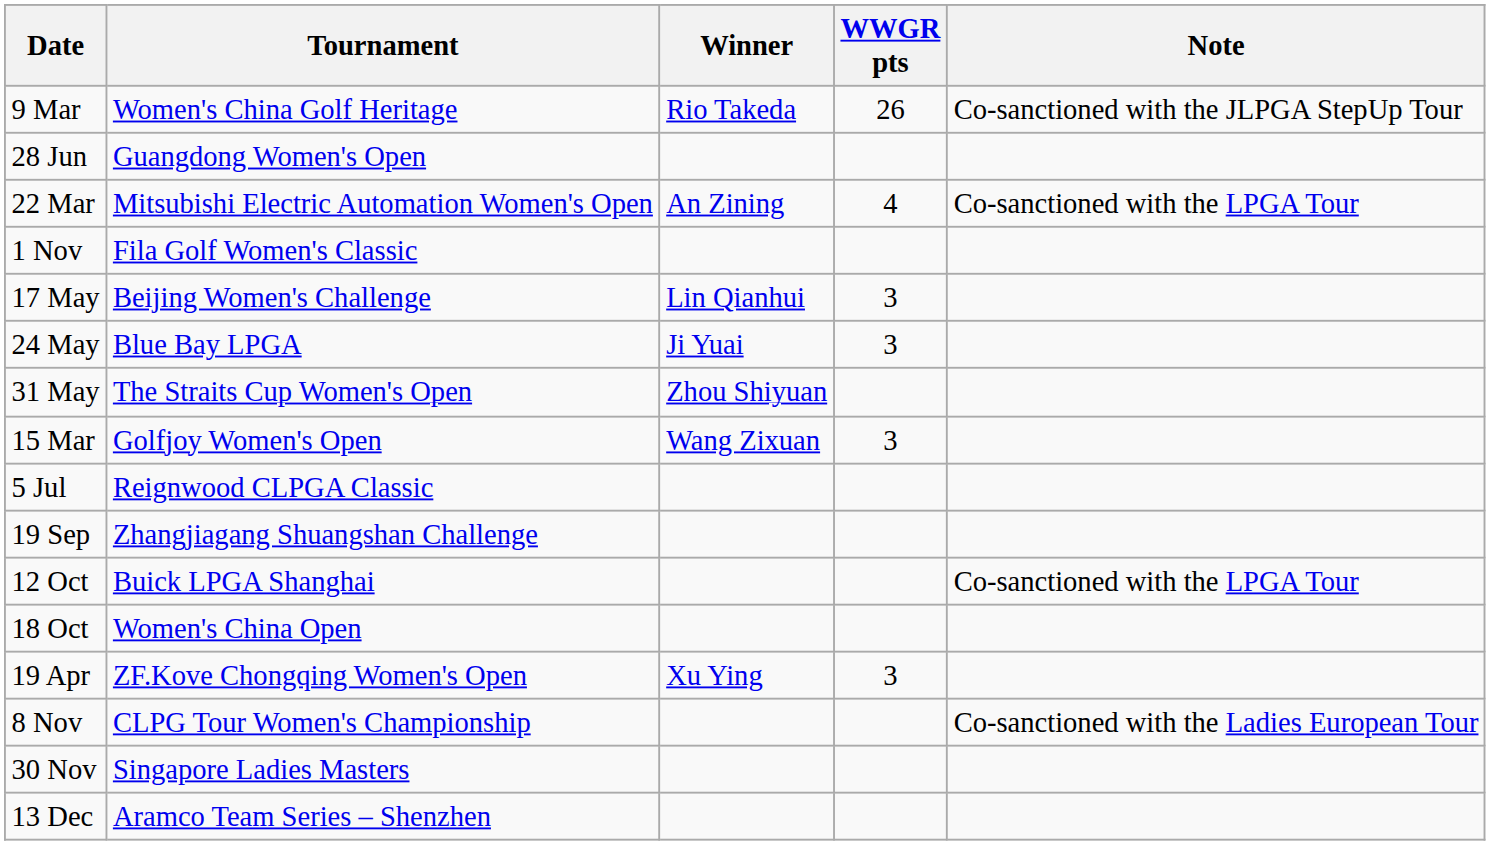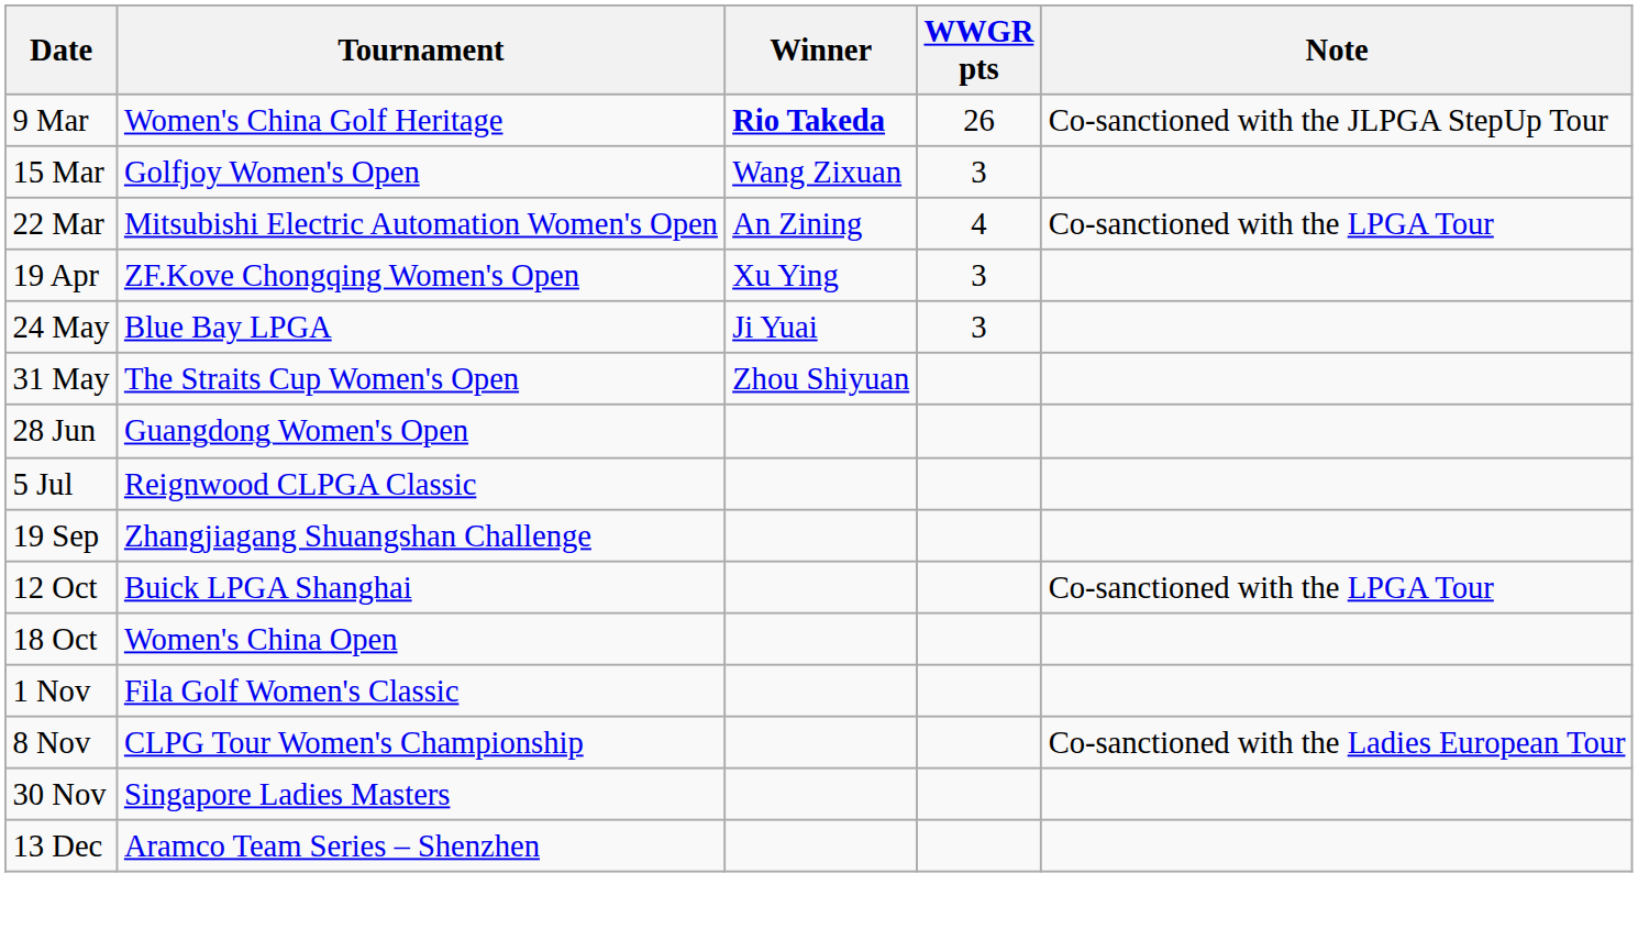9 Mar | Winner: normal -> bold
rows swapped: 15 Mar <-> 28 Jun
rows swapped: 19 Apr <-> 1 Nov
- row: 17 May | Beijing Women's Challenge | Lin Qianhui | 3
